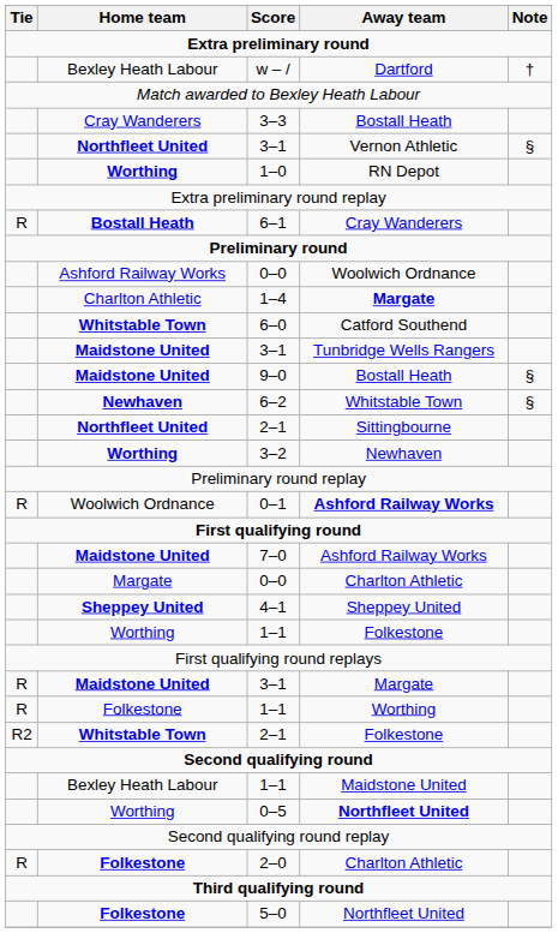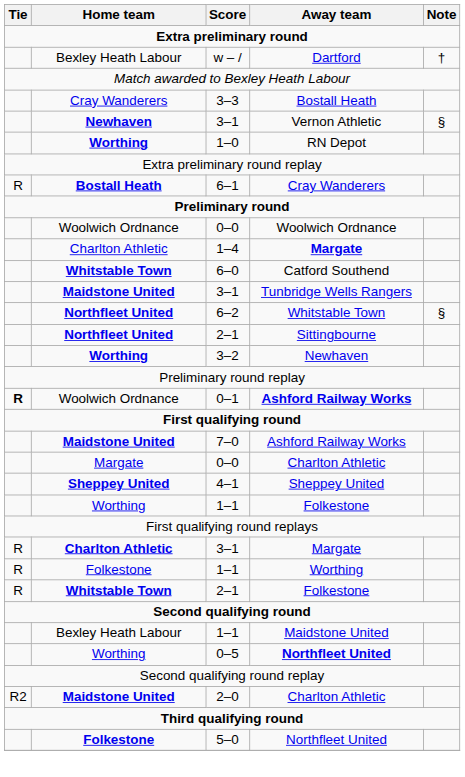3–1 / Vernon Athletic | Home team: Northfleet United -> Newhaven
0–0 / Woolwich Ordnance | Home team: Ashford Railway Works -> Woolwich Ordnance
- row: Maidstone United | 9–0 | Bostall Heath | §
6–2 | Home team: Newhaven -> Northfleet United
0–1 | Tie: normal -> bold
3–1 / Margate | Home team: Maidstone United -> Charlton Athletic
2–1 / Folkestone | Tie: R2 -> R
2–0 | Tie: R -> R2
2–0 | Home team: Folkestone -> Maidstone United
